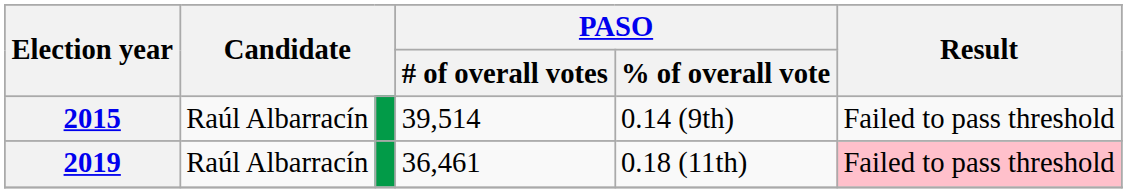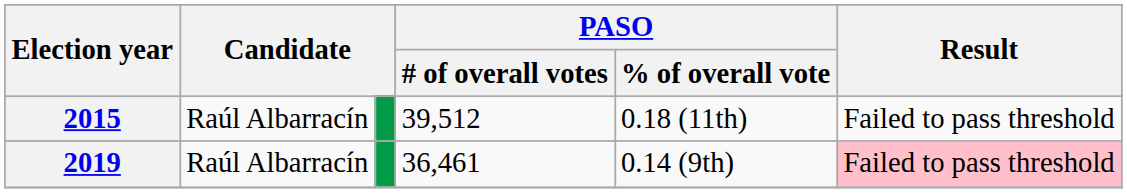2015 | PASO / # of overall votes: 39,514 -> 39,512
2015 | PASO / % of overall vote: 0.14 (9th) -> 0.18 (11th)
2019 | PASO / % of overall vote: 0.18 (11th) -> 0.14 (9th)
